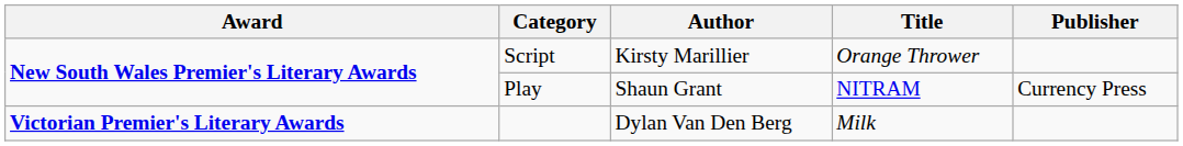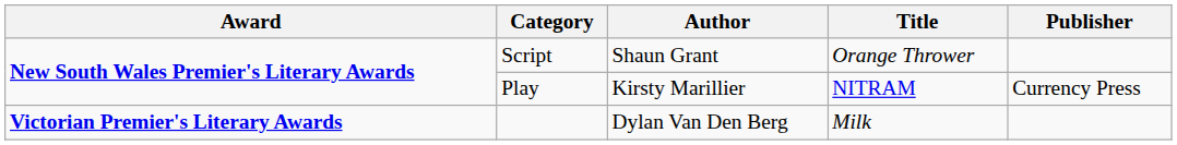Script | Author: Kirsty Marillier -> Shaun Grant
Play | Author: Shaun Grant -> Kirsty Marillier
